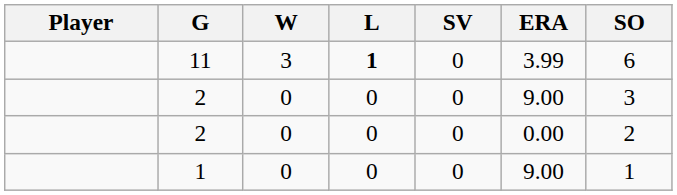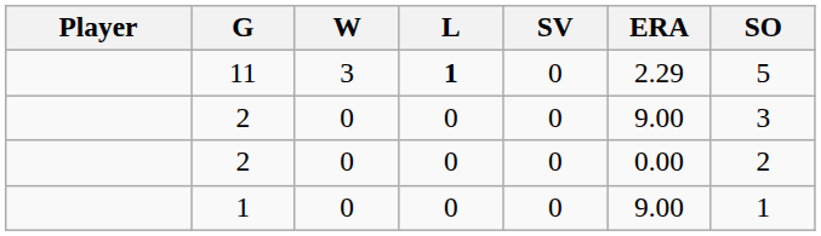11 | ERA: 3.99 -> 2.29
11 | SO: 6 -> 5
